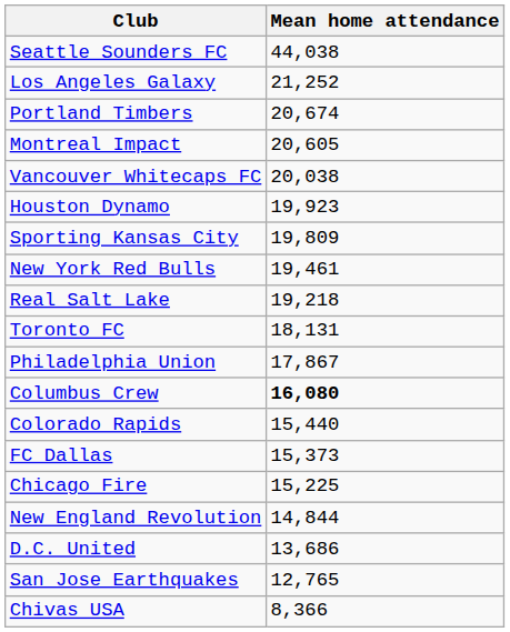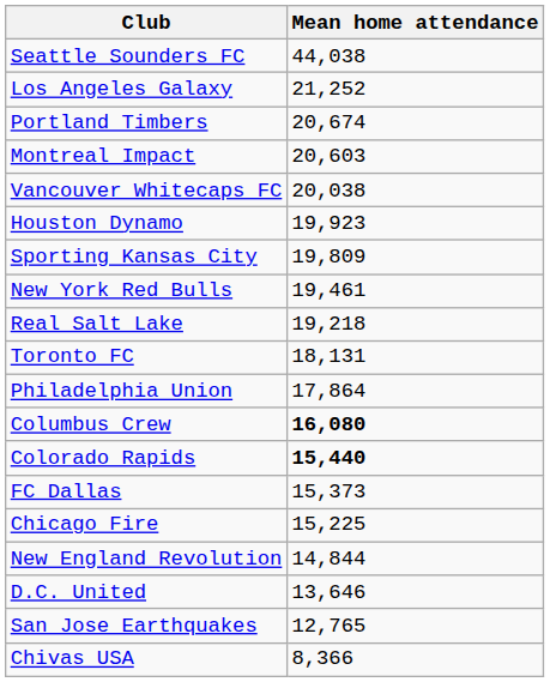Montreal Impact | Mean home attendance: 20,605 -> 20,603
Philadelphia Union | Mean home attendance: 17,867 -> 17,864
Colorado Rapids | Mean home attendance: normal -> bold
D.C. United | Mean home attendance: 13,686 -> 13,646
